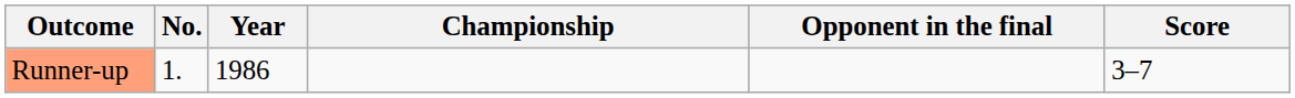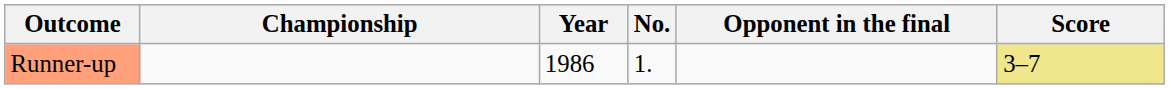columns swapped: No. <-> Championship
Runner-up | Score: no background -> khaki background
